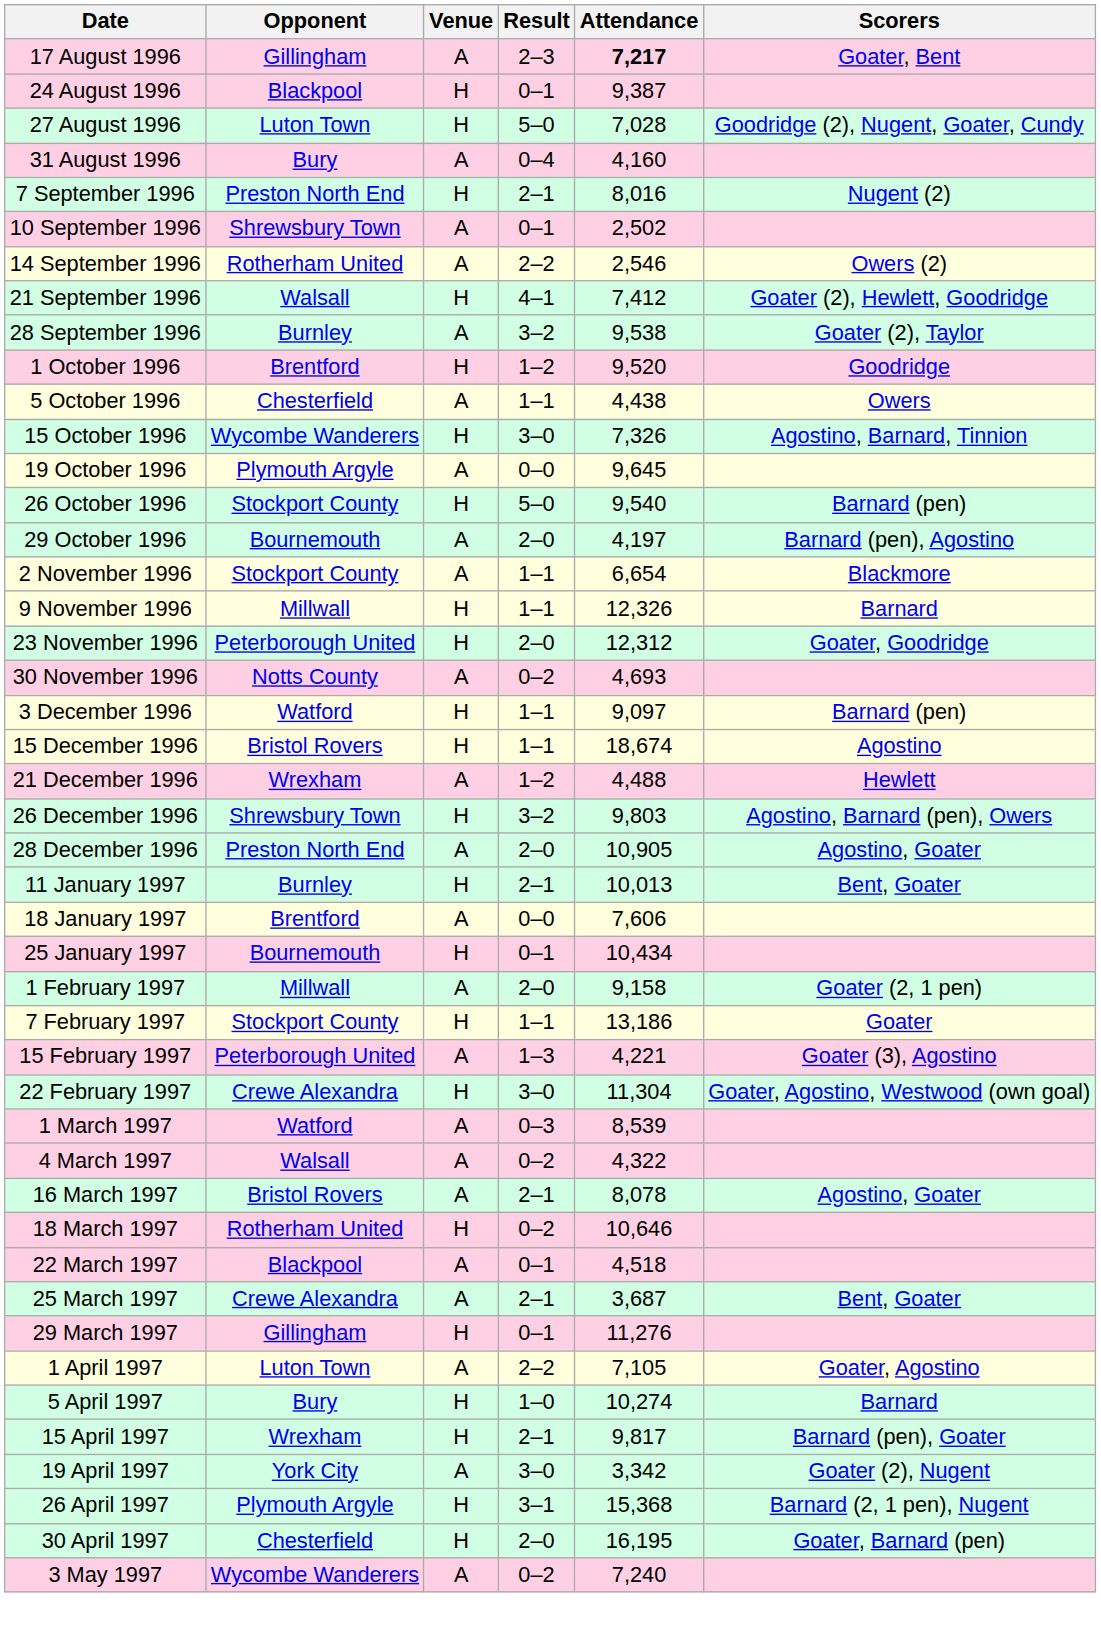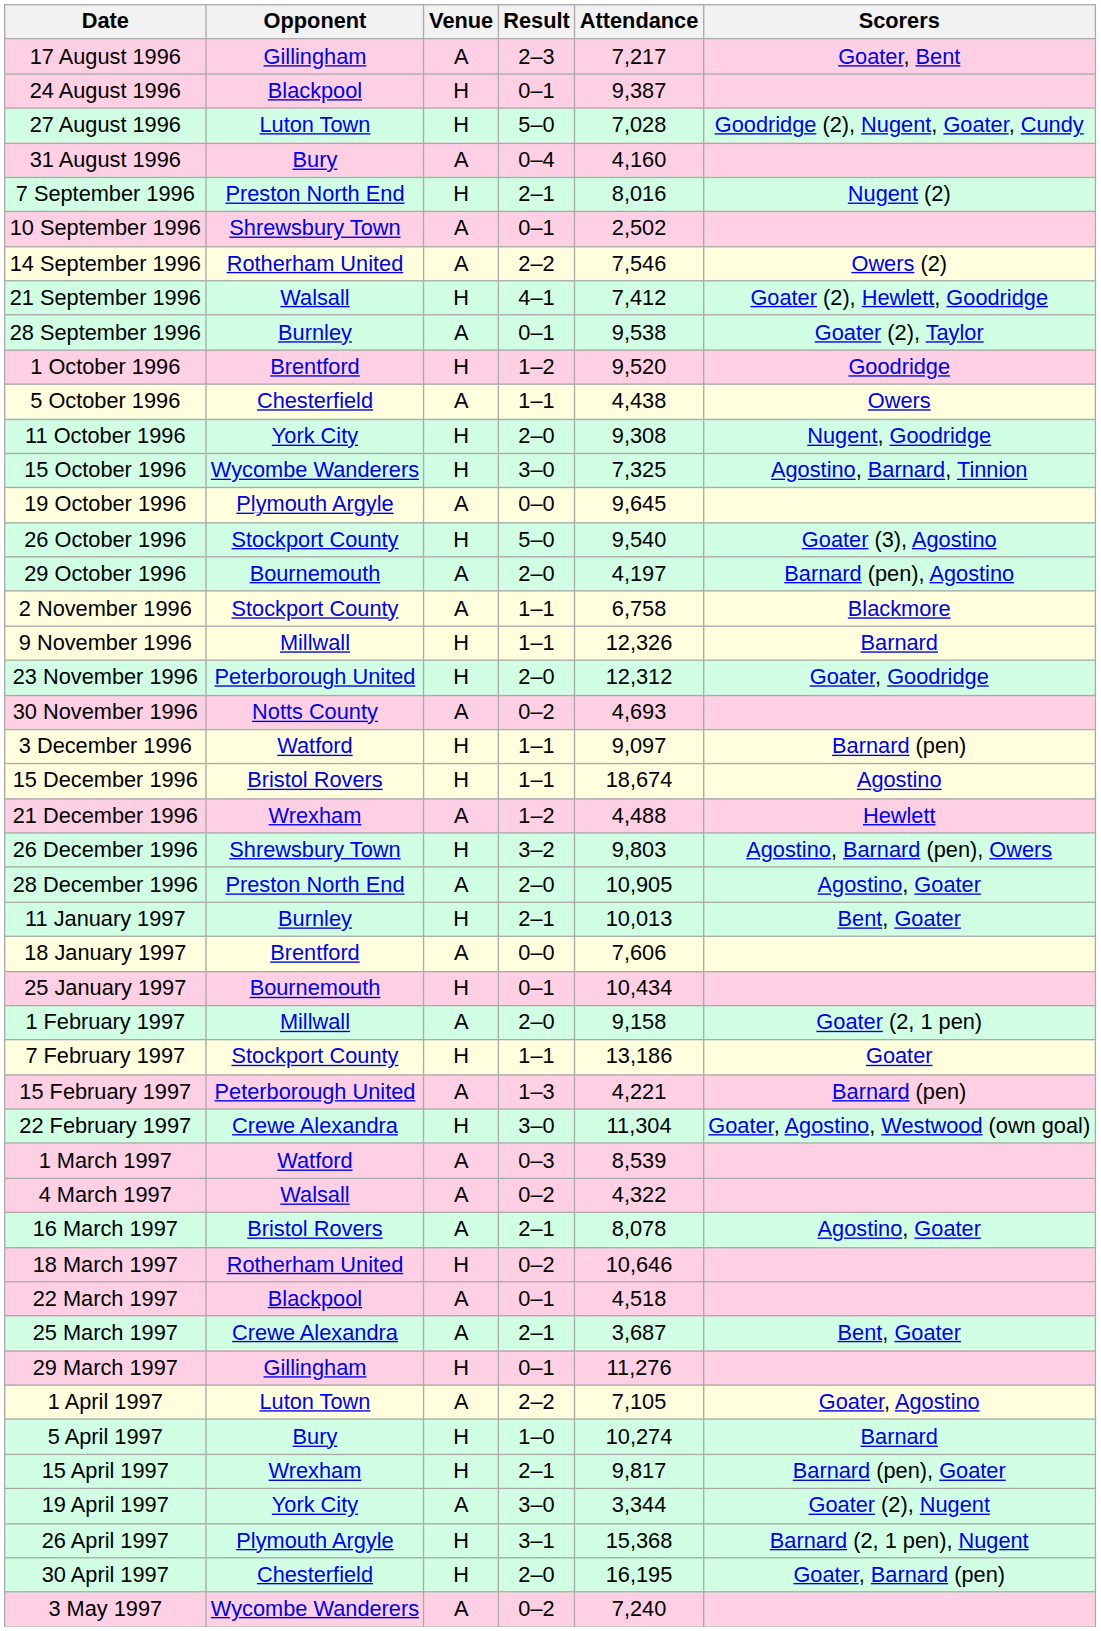17 August 1996 | Attendance: bold -> normal
14 September 1996 | Attendance: 2,546 -> 7,546
28 September 1996 | Result: 3–2 -> 0–1
+ row: 11 October 1996 | York City | H | 2–0 | 9,308 | Nugent, Goodridge
15 October 1996 | Attendance: 7,326 -> 7,325
26 October 1996 | Scorers: Barnard (pen) -> Goater (3), Agostino
2 November 1996 | Attendance: 6,654 -> 6,758
15 February 1997 | Scorers: Goater (3), Agostino -> Barnard (pen)
19 April 1997 | Attendance: 3,342 -> 3,344
